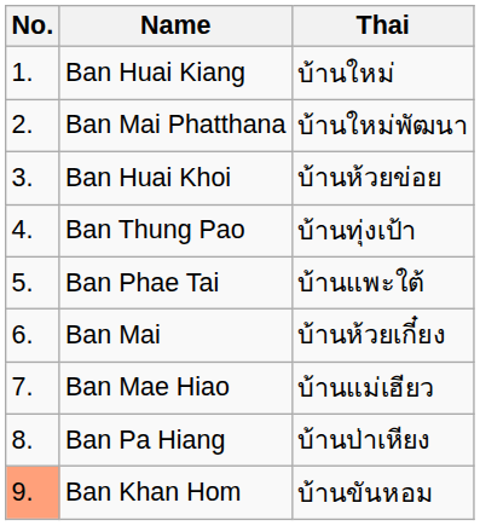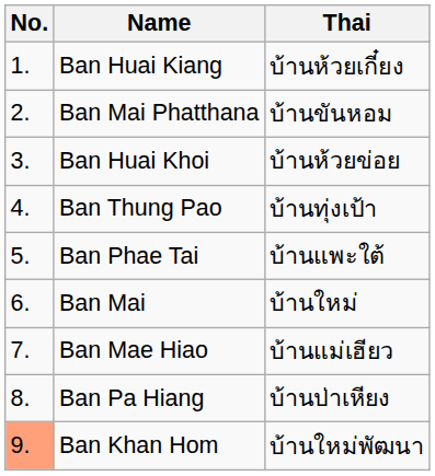Ban Huai Kiang | Thai: บ้านใหม่ -> บ้านห้วยเกี๋ยง
Ban Mai Phatthana | Thai: บ้านใหม่พัฒนา -> บ้านขันหอม
Ban Mai | Thai: บ้านห้วยเกี๋ยง -> บ้านใหม่
Ban Khan Hom | Thai: บ้านขันหอม -> บ้านใหม่พัฒนา
